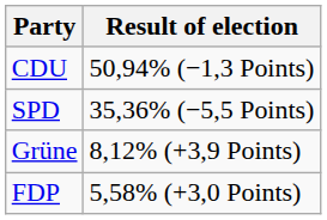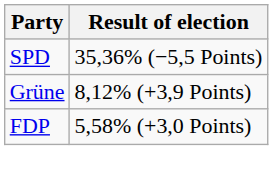- row: CDU | 50,94% (−1,3 Points)
